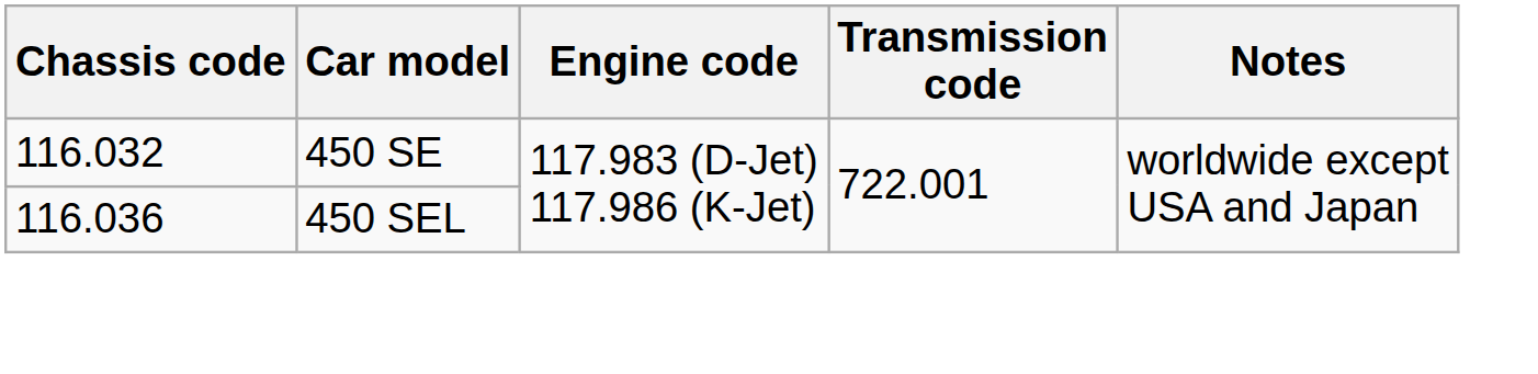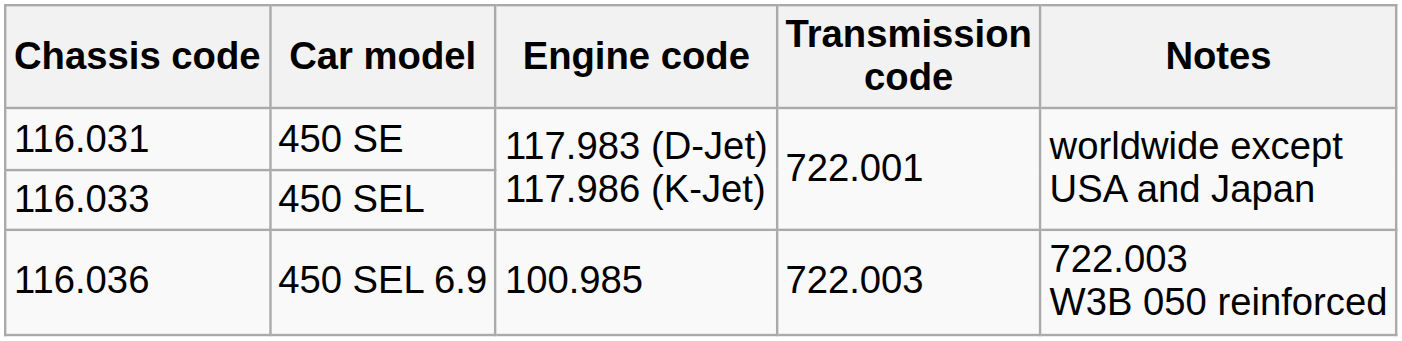450 SE | Chassis code: 116.032 -> 116.031
450 SEL | Chassis code: 116.036 -> 116.033
+ row: 116.036 | 450 SEL 6.9 | 100.985 | 722.003 | 722.003 W3B 050 reinforced
